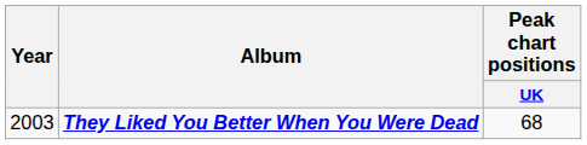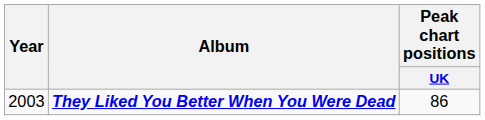They Liked You Better When You Were Dead | Peak chart positions / UK: 68 -> 86
